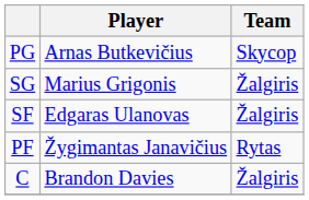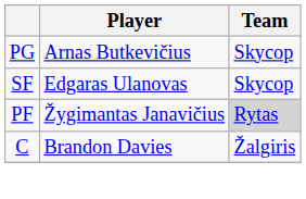- row: SG | Marius Grigonis | Žalgiris
SF | Team: Žalgiris -> Skycop
PF | Team: no background -> lightgrey background
